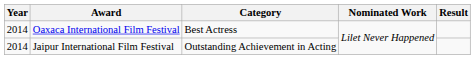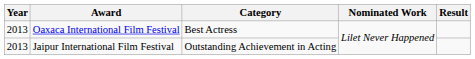Oaxaca International Film Festival | Year: 2014 -> 2013
Jaipur International Film Festival | Year: 2014 -> 2013
